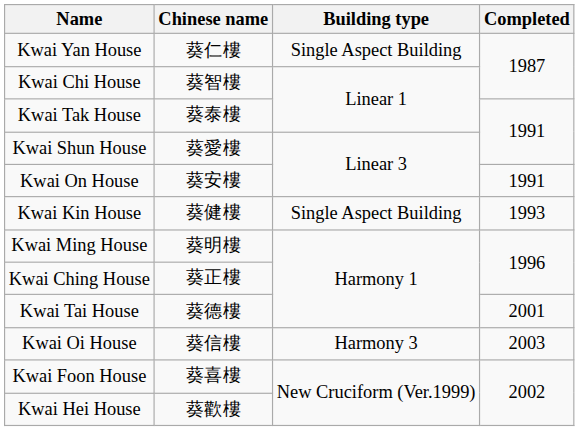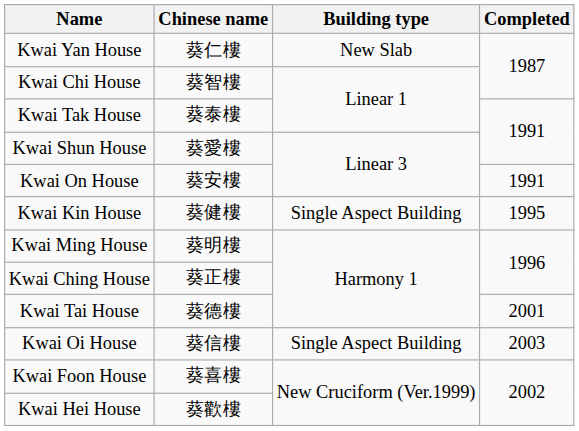Kwai Yan House | Building type: Single Aspect Building -> New Slab
Kwai Kin House | Completed: 1993 -> 1995
Kwai Oi House | Building type: Harmony 3 -> Single Aspect Building
